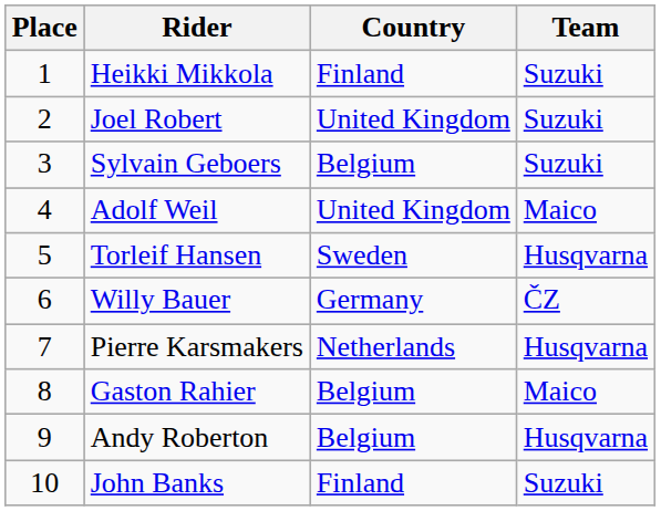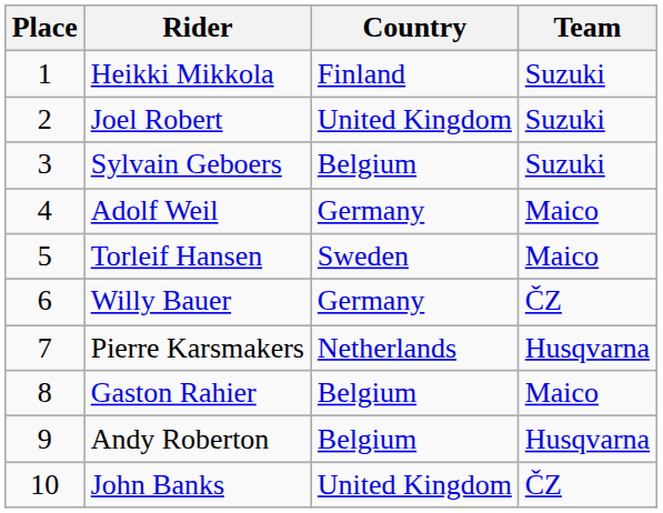Adolf Weil | Country: United Kingdom -> Germany
Torleif Hansen | Team: Husqvarna -> Maico
John Banks | Country: Finland -> United Kingdom
John Banks | Team: Suzuki -> ČZ
